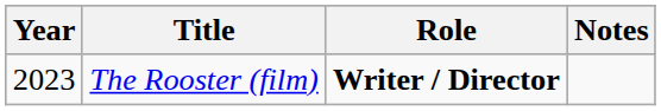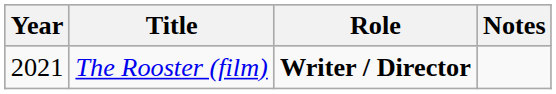The Rooster (film) | Year: 2023 -> 2021
